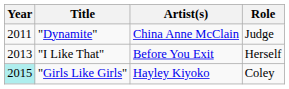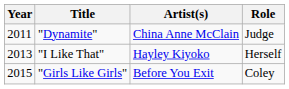"I Like That" | Artist(s): Before You Exit -> Hayley Kiyoko
"Girls Like Girls" | Year: paleturquoise background -> no background
"Girls Like Girls" | Artist(s): Hayley Kiyoko -> Before You Exit
